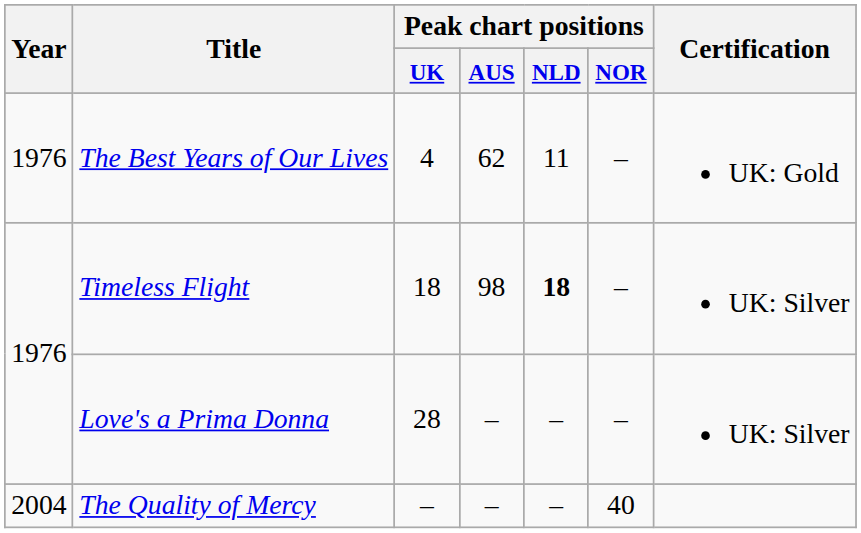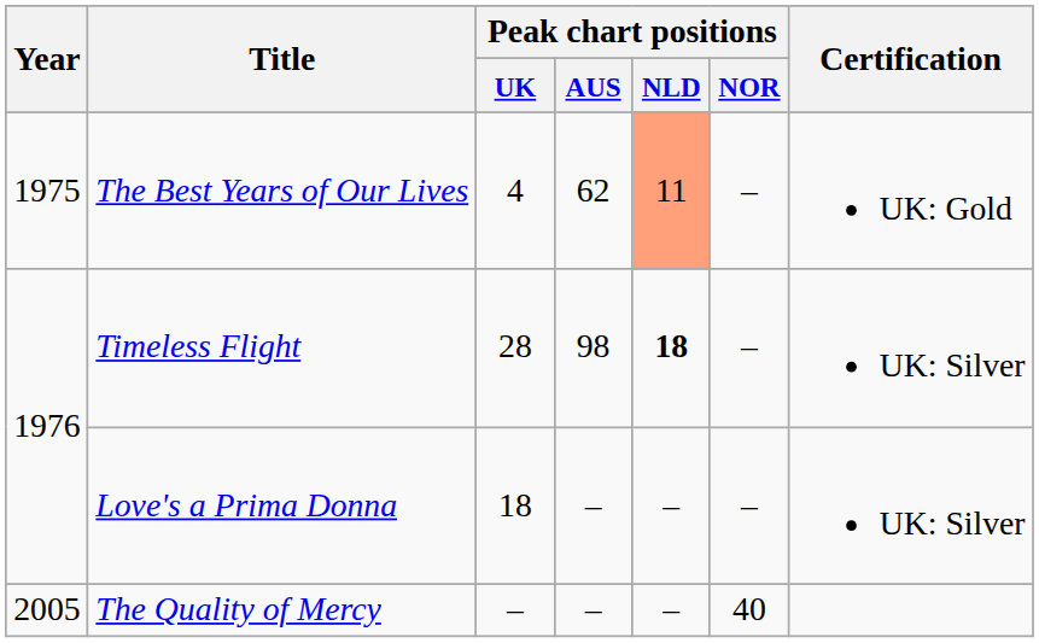The Best Years of Our Lives | Year: 1976 -> 1975
The Best Years of Our Lives | Peak chart positions / NLD: no background -> lightsalmon background
Timeless Flight | Peak chart positions / UK: 18 -> 28
Love's a Prima Donna | Peak chart positions / UK: 28 -> 18
The Quality of Mercy | Year: 2004 -> 2005
